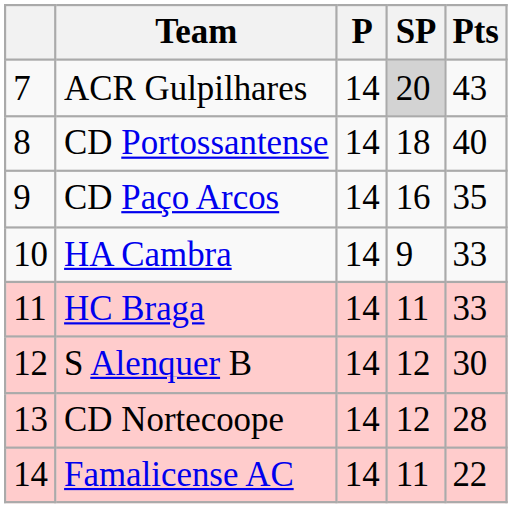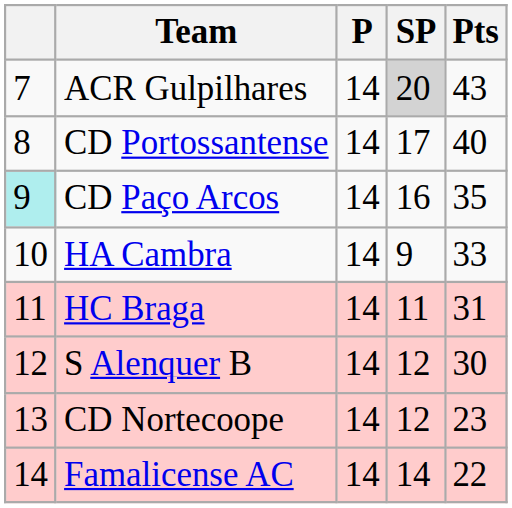CD Portossantense | SP: 18 -> 17
CD Paço Arcos | column 1: no background -> paleturquoise background
HC Braga | Pts: 33 -> 31
CD Nortecoope | Pts: 28 -> 23
Famalicense AC | SP: 11 -> 14
